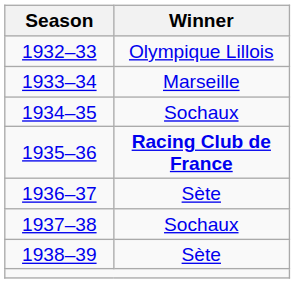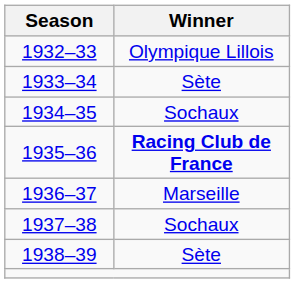1933–34 | Winner: Marseille -> Sète
1936–37 | Winner: Sète -> Marseille
